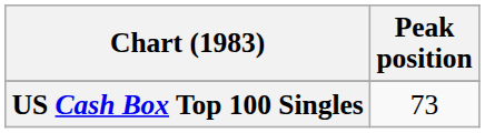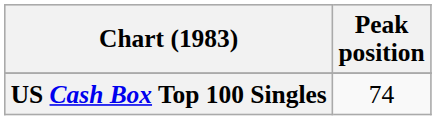US Cash Box Top 100 Singles | Peak position: 73 -> 74
